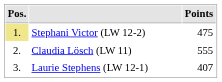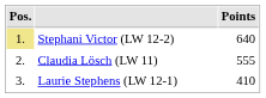Stephani Victor (LW 12-2) | Points: 475 -> 640
Laurie Stephens (LW 12-1) | Points: 407 -> 410
